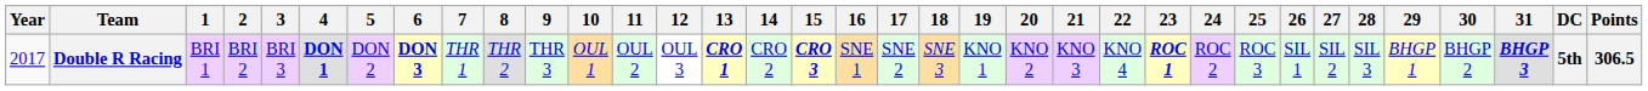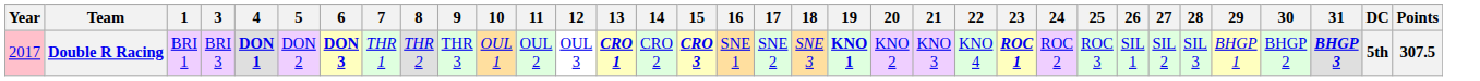- column: 2 | BRI 2
Double R Racing | Year: no background -> pink background
Double R Racing | 19: normal -> bold
Double R Racing | Points: 306.5 -> 307.5
